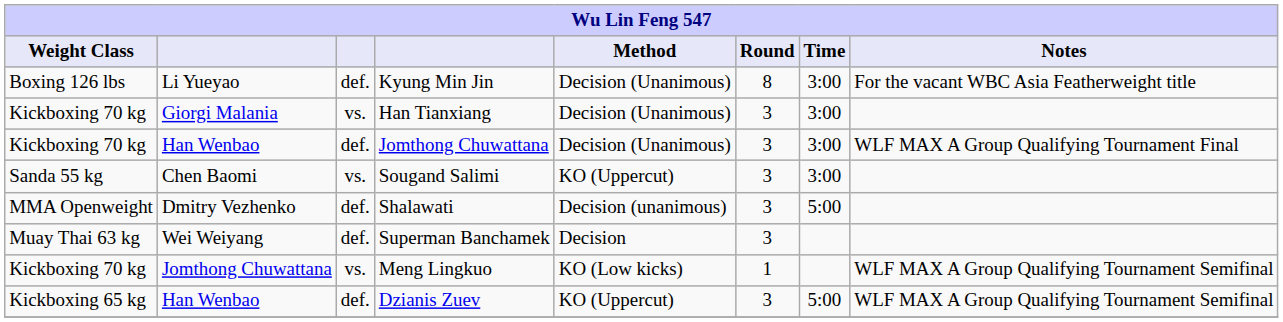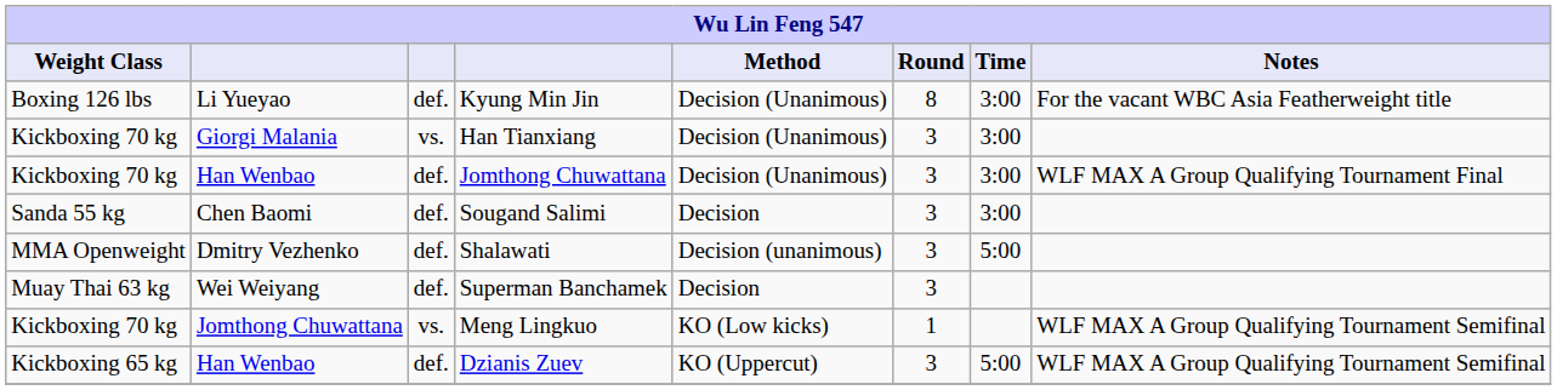Sougand Salimi | column 3: vs. -> def.
Sougand Salimi | Method: KO (Uppercut) -> Decision
